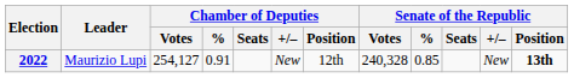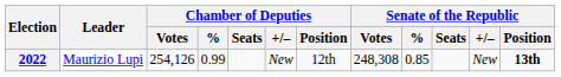2022 | Chamber of Deputies / Votes: 254,127 -> 254,126
2022 | Chamber of Deputies / %: 0.91 -> 0.99
2022 | Senate of the Republic / Votes: 240,328 -> 248,308
